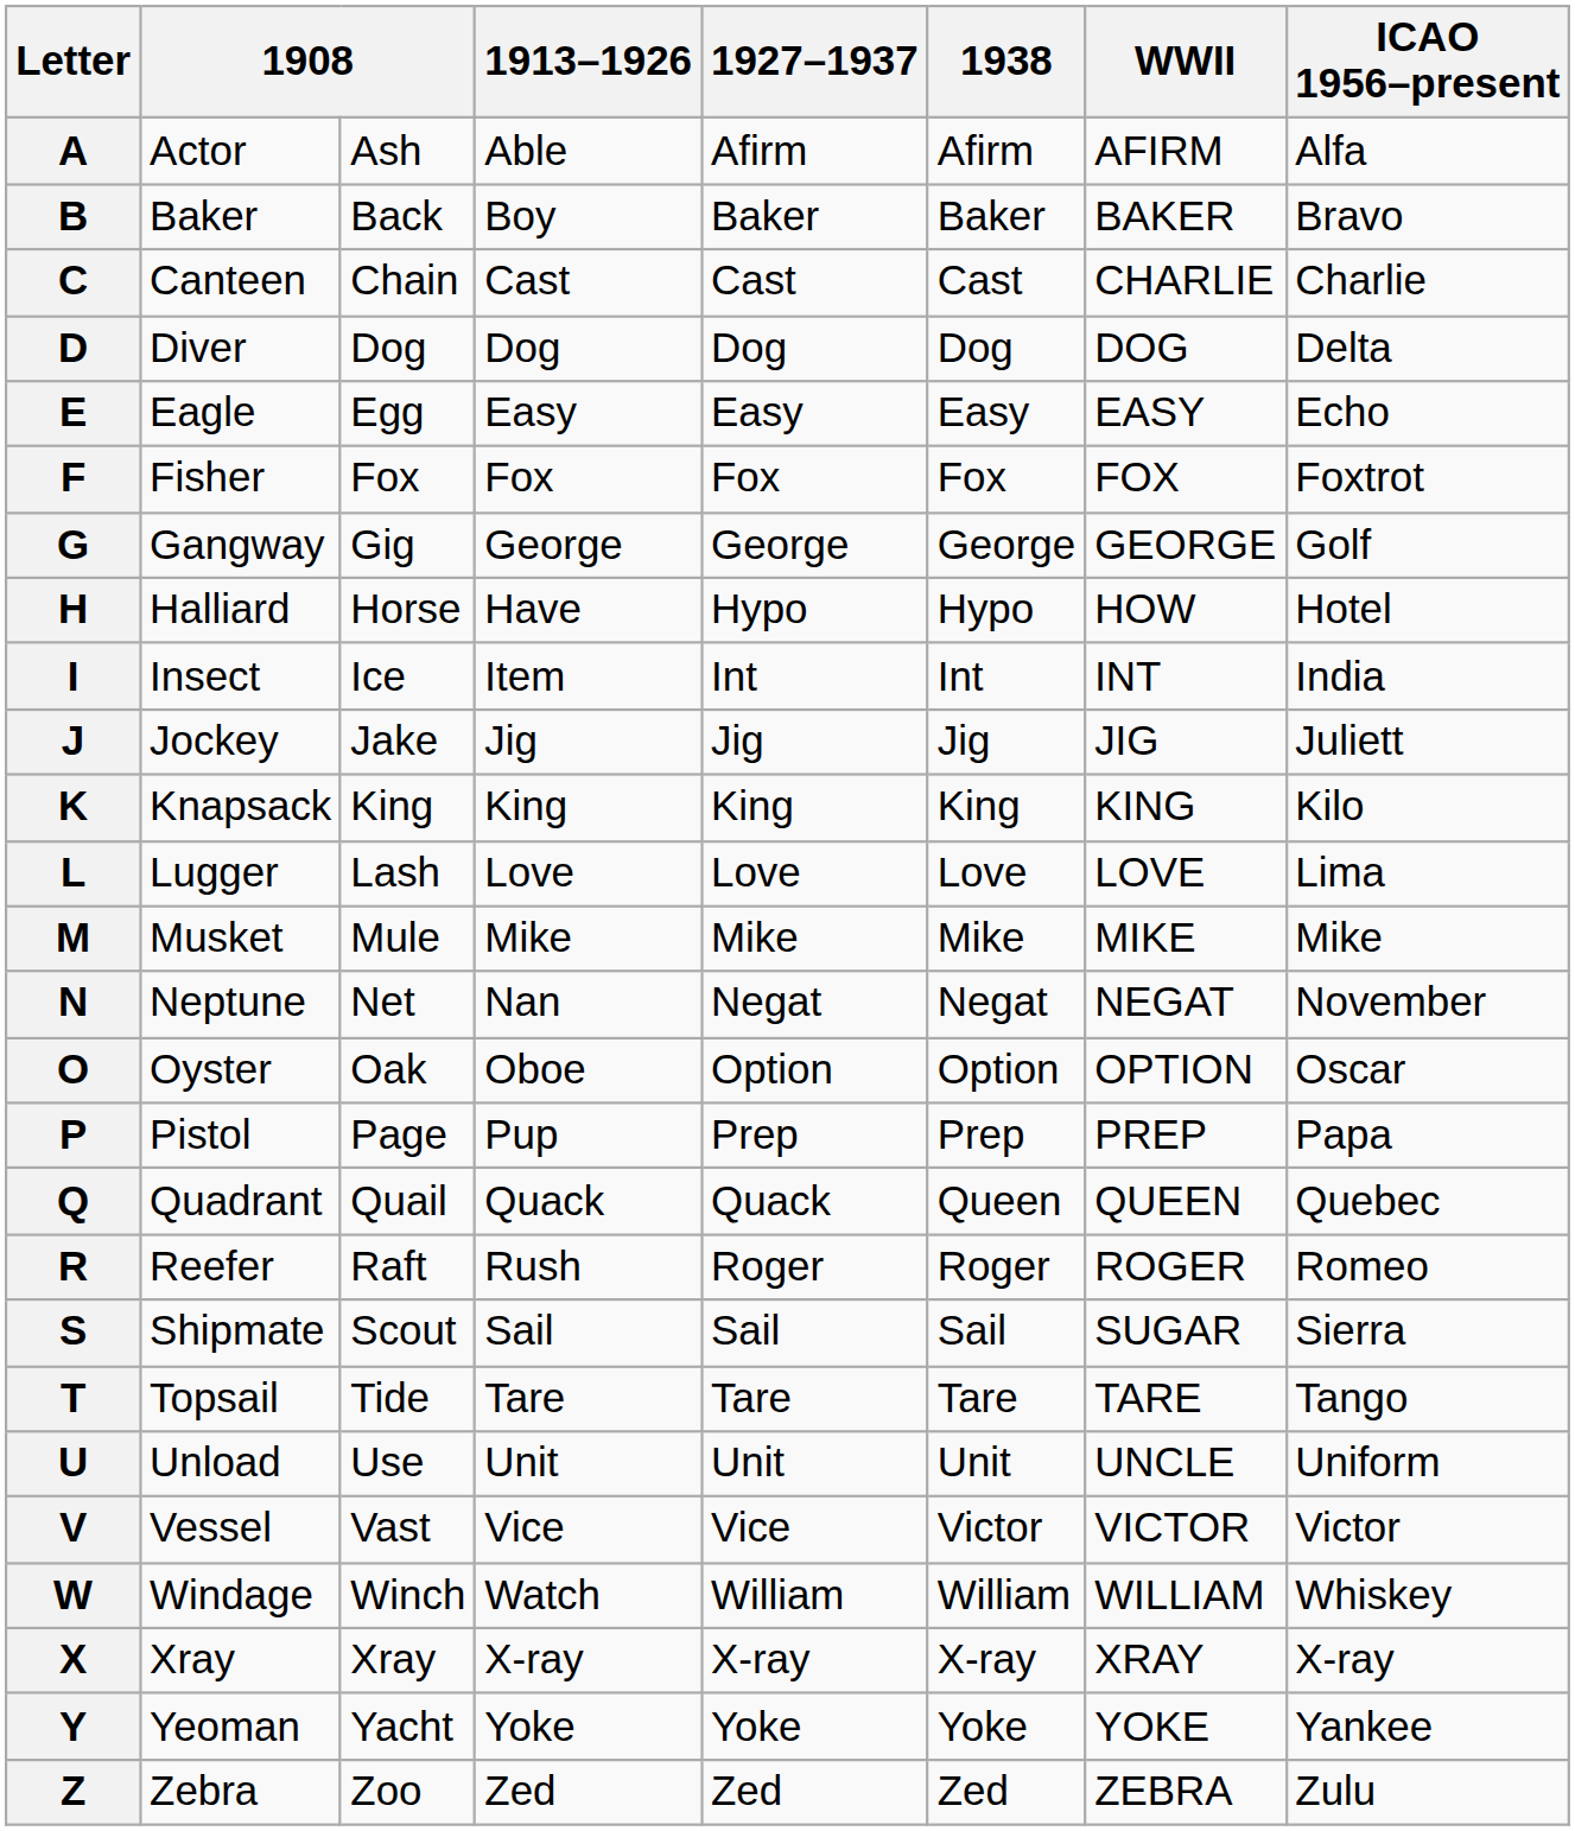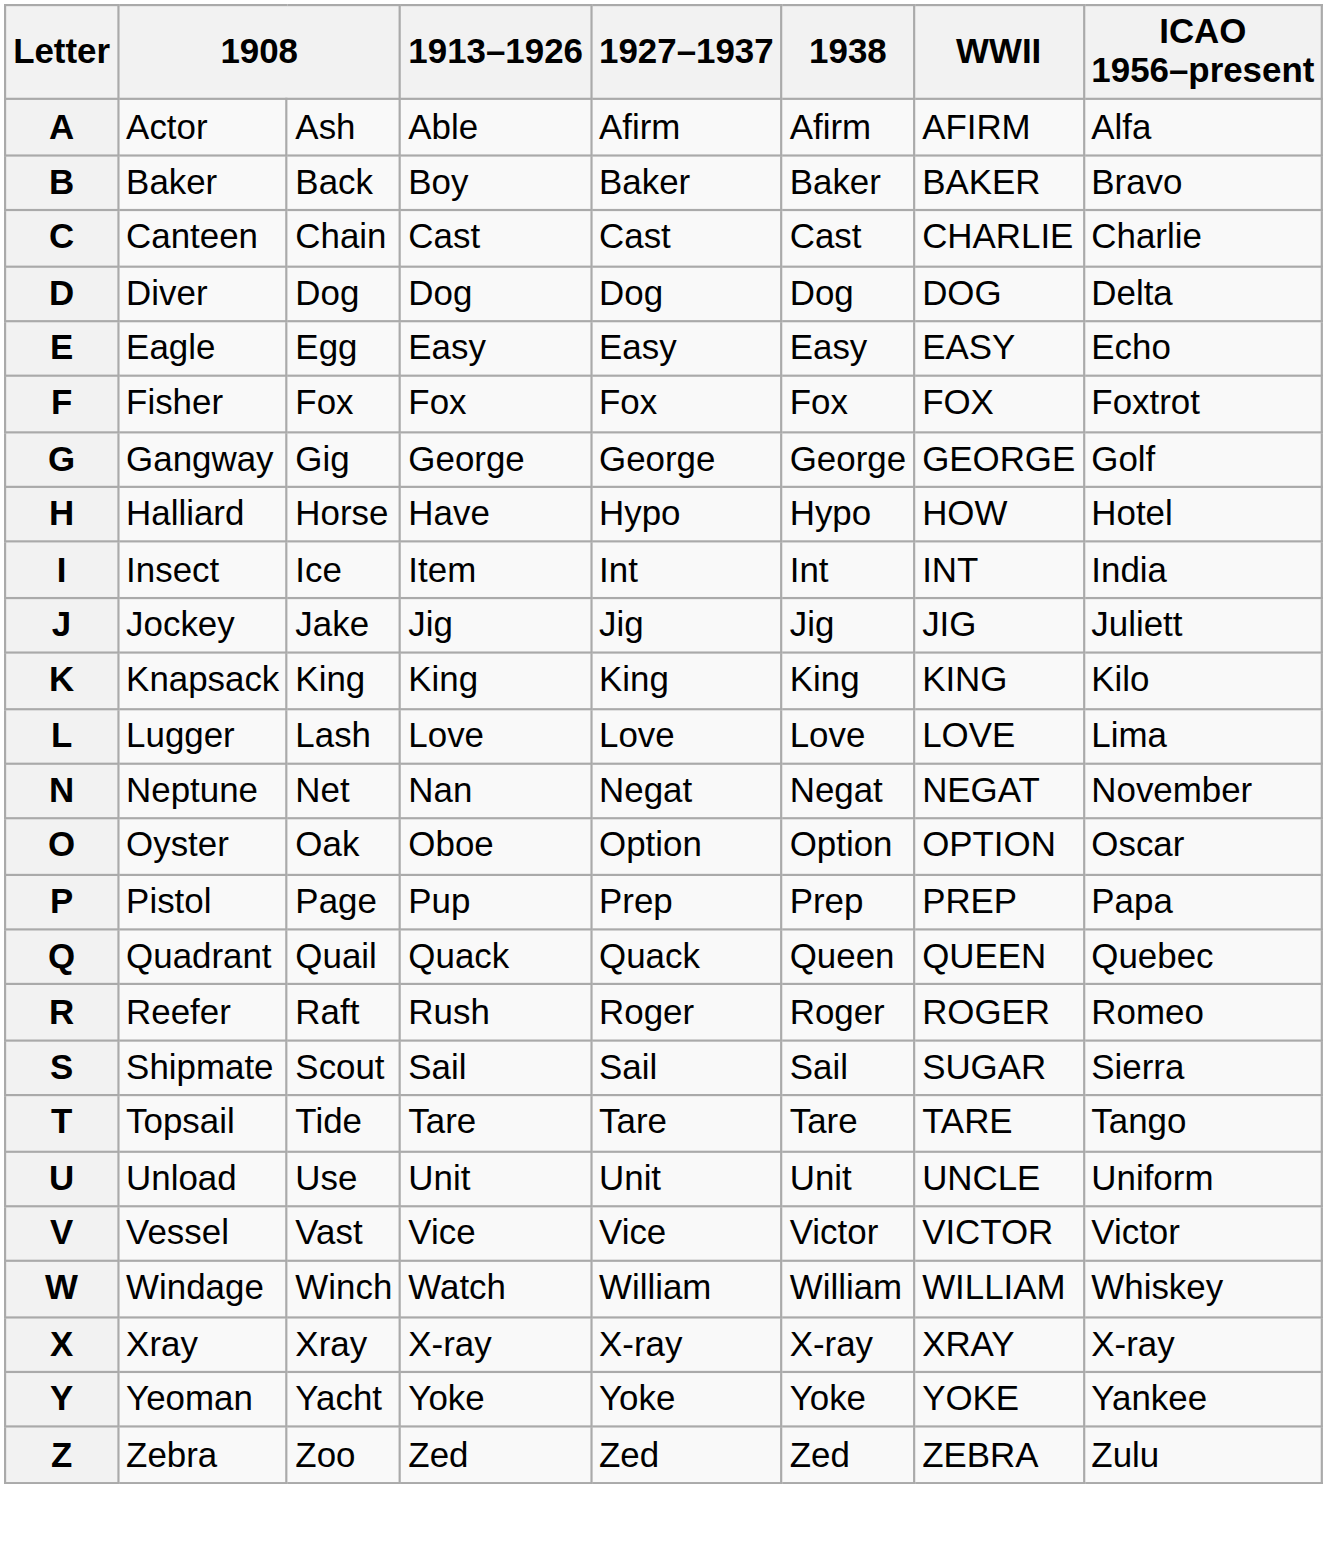- row: M | Musket | Mule | Mike | Mike | Mike | MIKE | Mike
